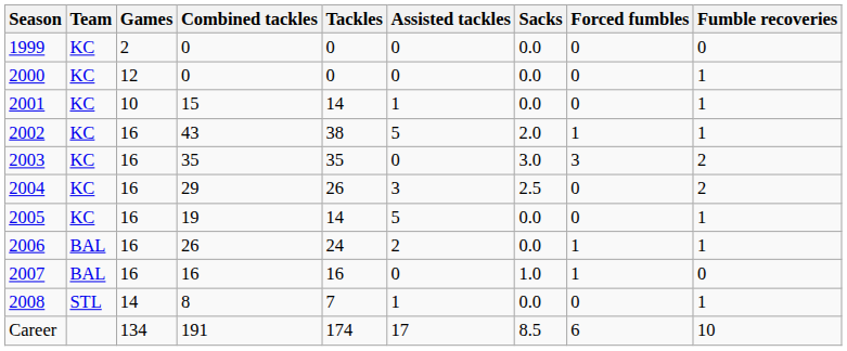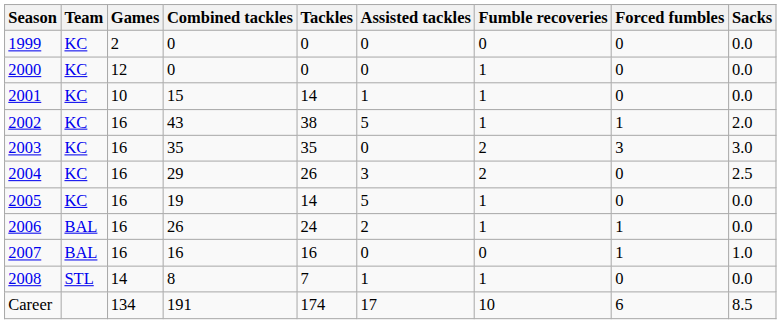columns swapped: Sacks <-> Fumble recoveries
